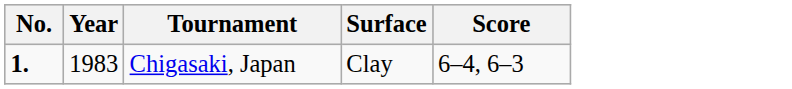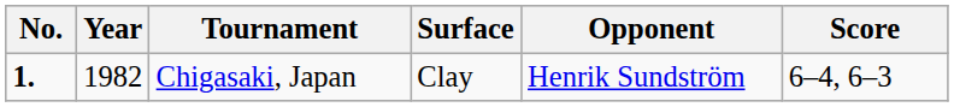+ column: Opponent | Henrik Sundström
Chigasaki, Japan | Year: 1983 -> 1982
